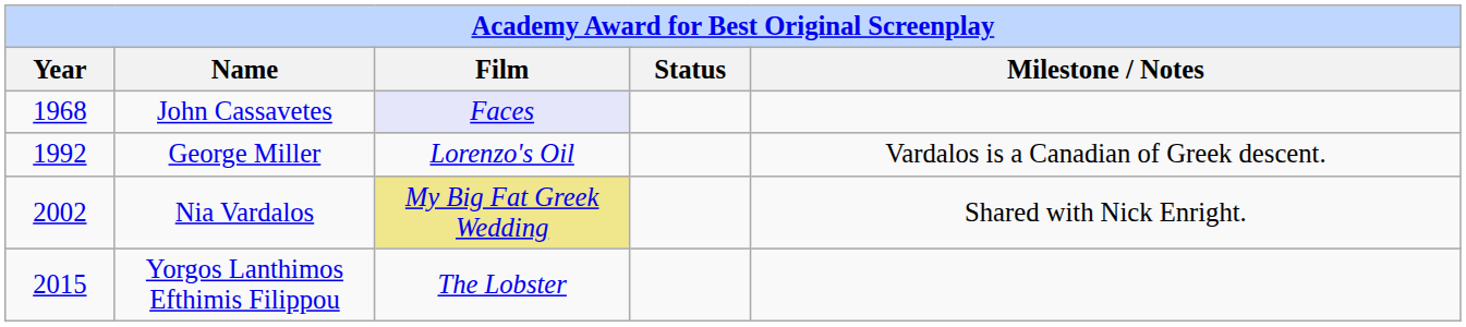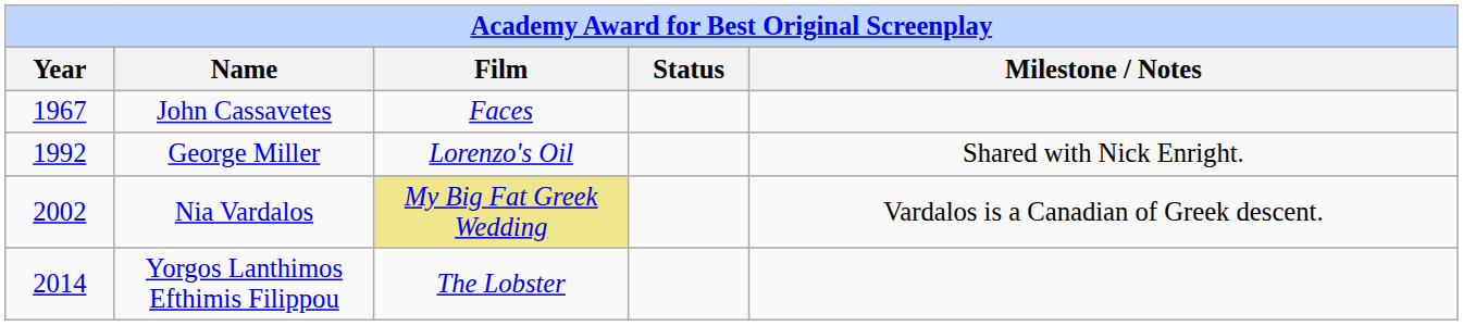John Cassavetes | Year: 1968 -> 1967
John Cassavetes | Film: lavender background -> no background
George Miller | Milestone / Notes: Vardalos is a Canadian of Greek descent. -> Shared with Nick Enright.
Nia Vardalos | Milestone / Notes: Shared with Nick Enright. -> Vardalos is a Canadian of Greek descent.
Yorgos Lanthimos Efthimis Filippou | Year: 2015 -> 2014
